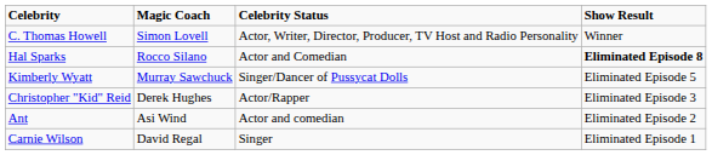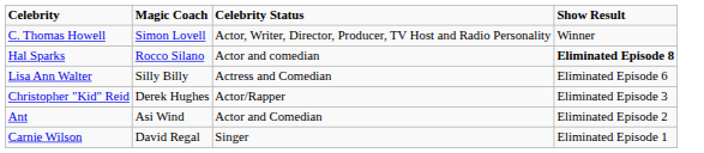Hal Sparks | Celebrity Status: Actor and Comedian -> Actor and comedian
+ row: Lisa Ann Walter | Silly Billy | Actress and Comedian | Eliminated Episode 6
- row: Kimberly Wyatt | Murray Sawchuck | Singer/Dancer of Pussycat Dolls | Eliminated Episode 5
Ant | Celebrity Status: Actor and comedian -> Actor and Comedian
